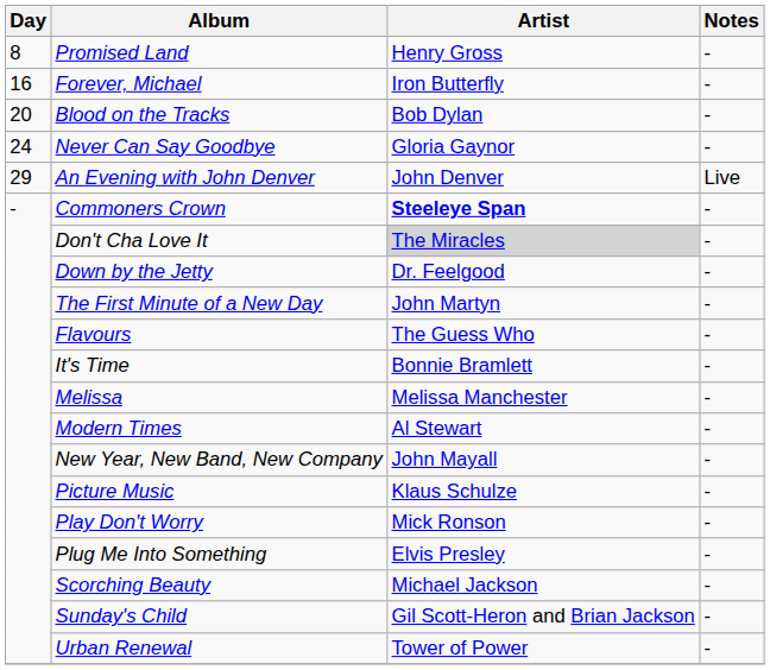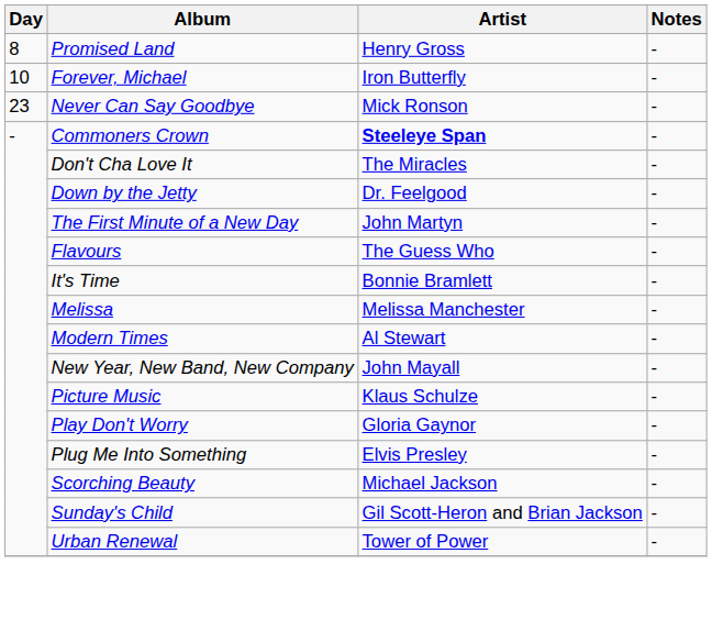Forever, Michael | Day: 16 -> 10
- row: 20 | Blood on the Tracks | Bob Dylan | -
Never Can Say Goodbye | Day: 24 -> 23
Never Can Say Goodbye | Artist: Gloria Gaynor -> Mick Ronson
- row: 29 | An Evening with John Denver | John Denver | Live
Don't Cha Love It | Artist: lightgrey background -> no background
Play Don't Worry | Artist: Mick Ronson -> Gloria Gaynor
